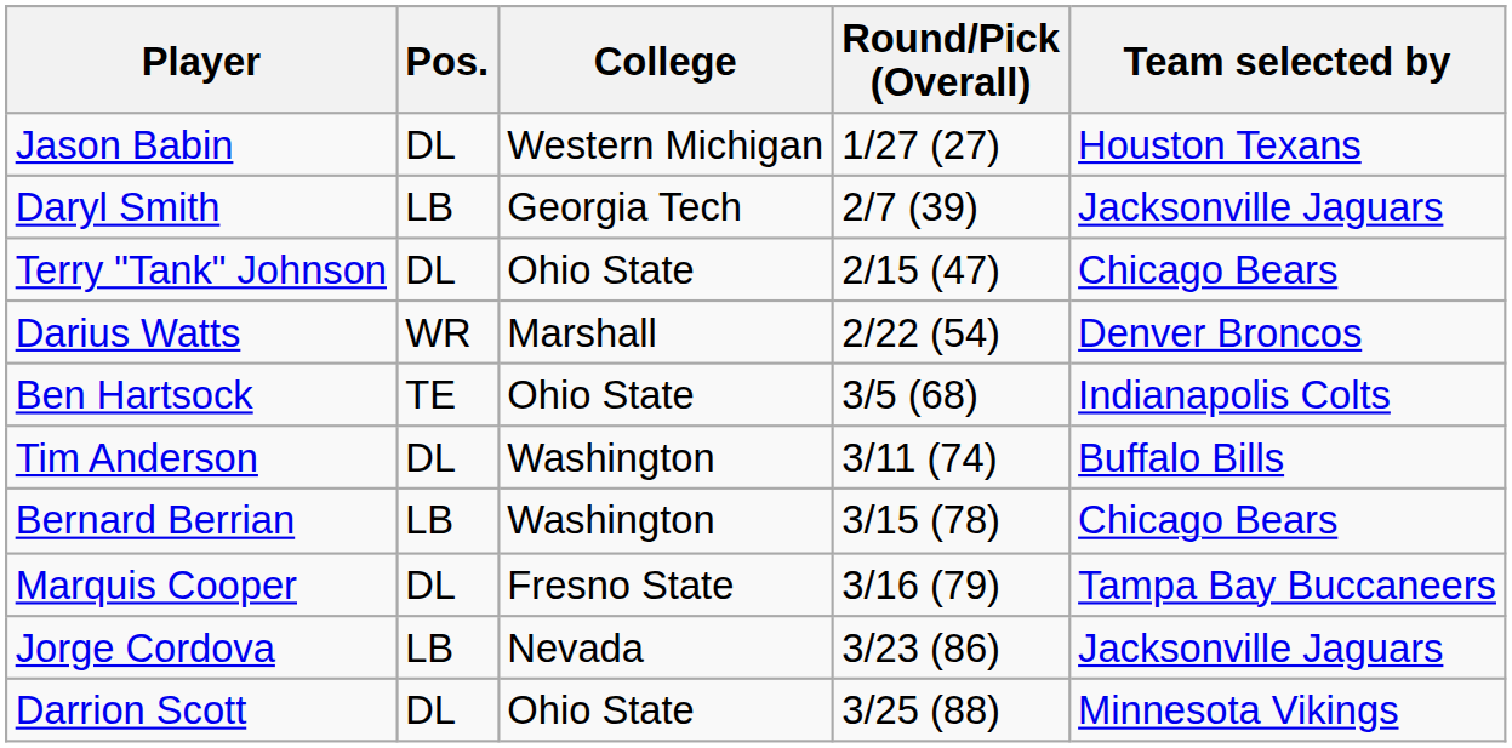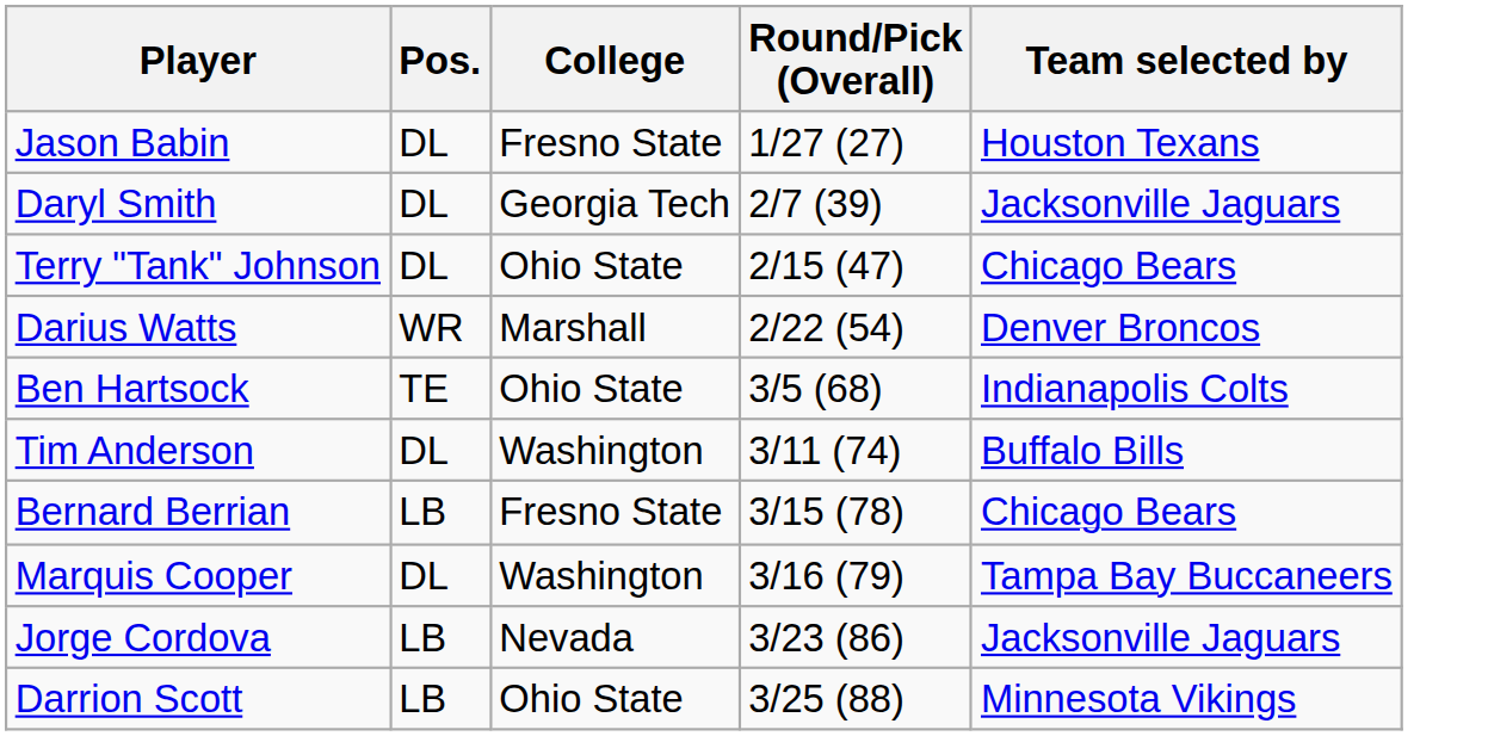Jason Babin | College: Western Michigan -> Fresno State
Daryl Smith | Pos.: LB -> DL
Bernard Berrian | College: Washington -> Fresno State
Marquis Cooper | College: Fresno State -> Washington
Darrion Scott | Pos.: DL -> LB
